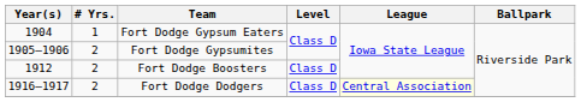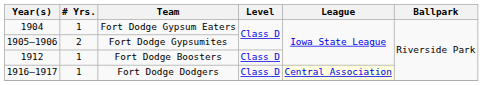Fort Dodge Boosters | # Yrs.: 2 -> 1
Fort Dodge Dodgers | # Yrs.: 2 -> 1
